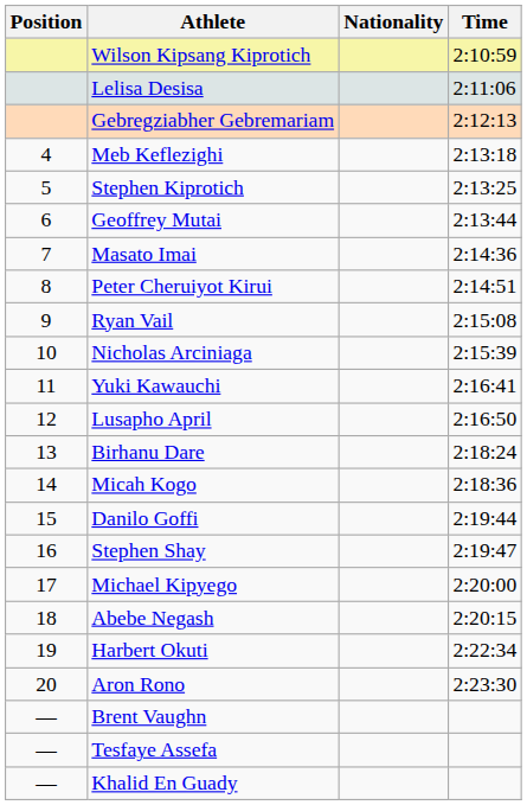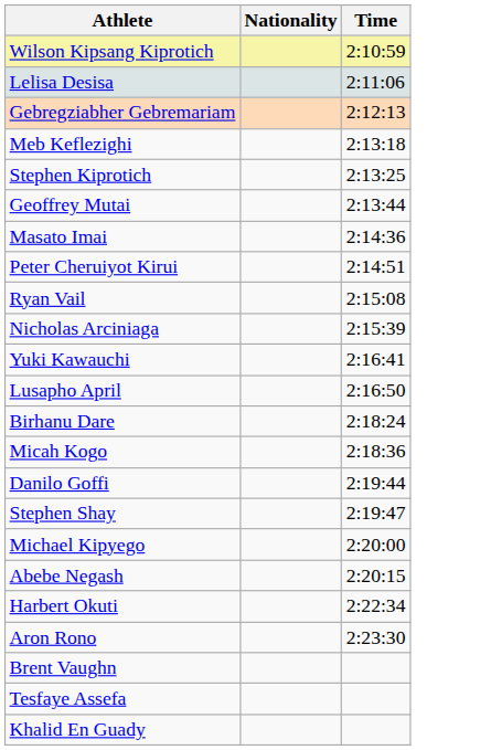- column: Position | 4 | 5 | 6 | 7 | 8 | 9 | 10 | 11 | 12 | 13 | 14 | 15 | 16 | 17 | 18 | 19 | 20 | — | — | —
